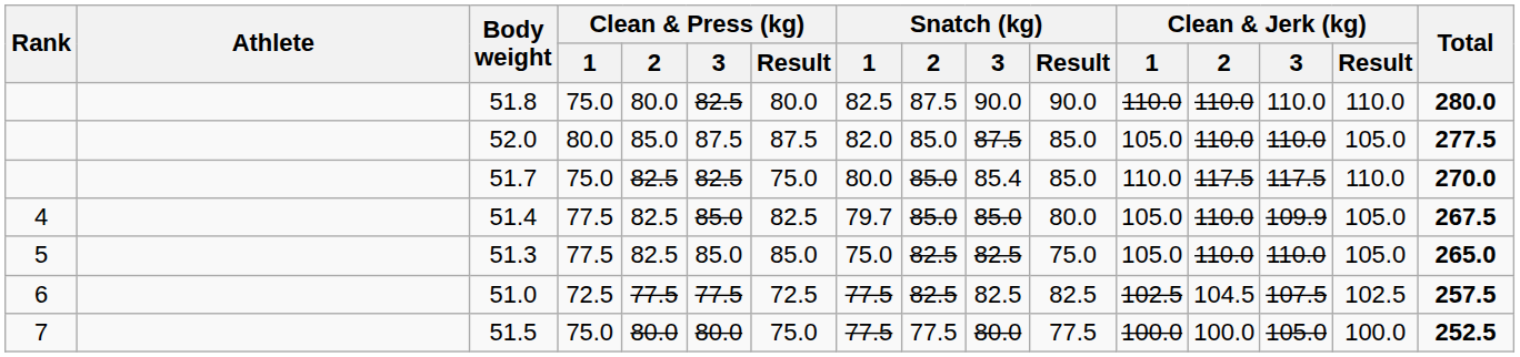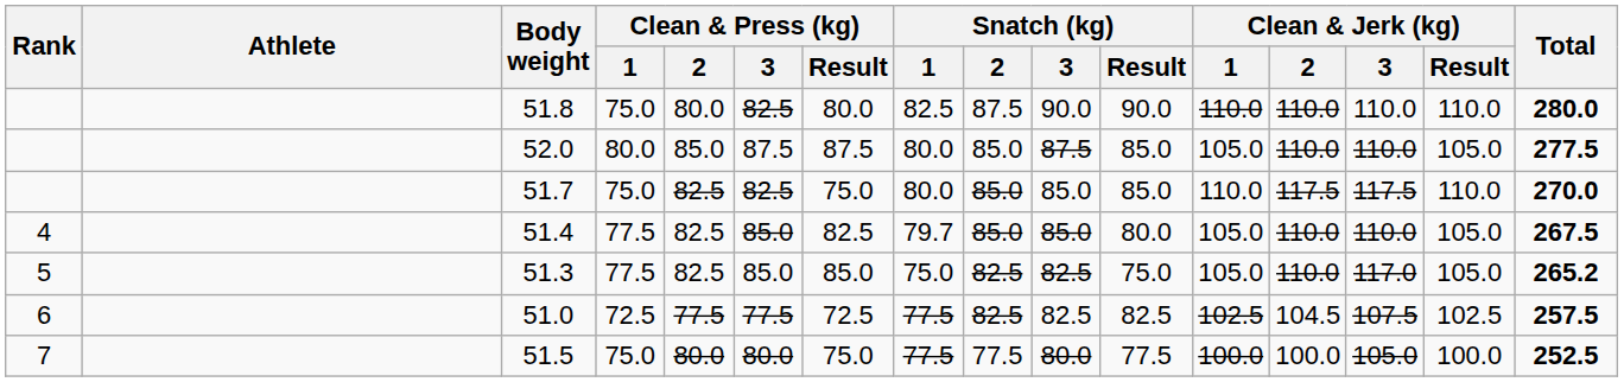52.0 | Snatch (kg) / 1: 82.0 -> 80.0
51.7 | Snatch (kg) / 3: 85.4 -> 85.0
51.4 | Clean & Jerk (kg) / 3: 109.9 -> 110.0
51.3 | Clean & Jerk (kg) / 3: 110.0 -> 117.0
51.3 | Total: 265.0 -> 265.2
